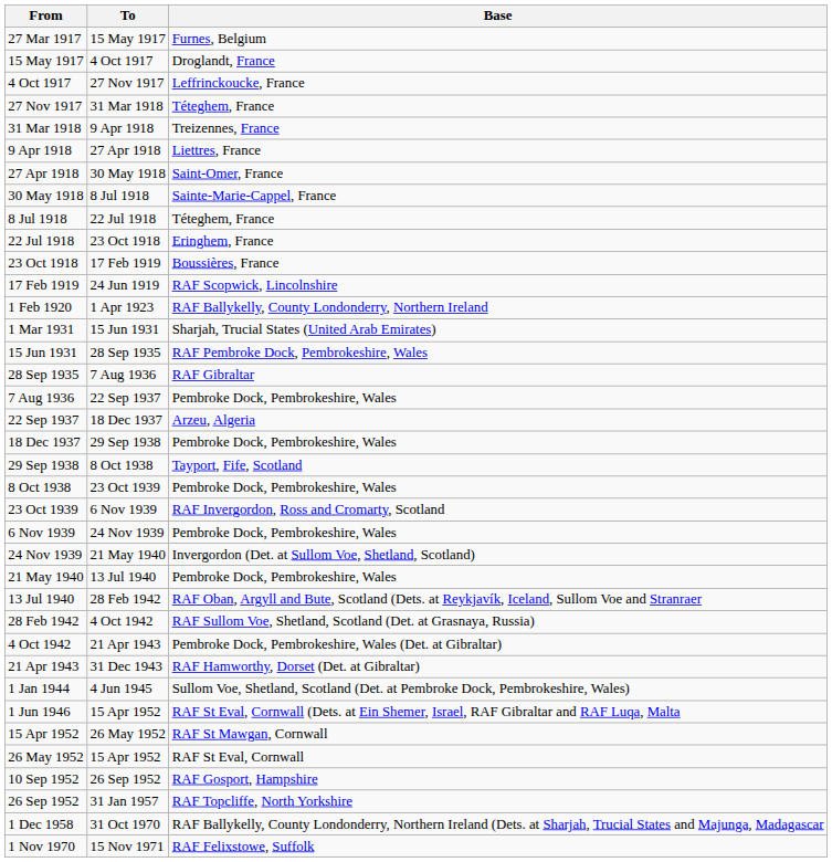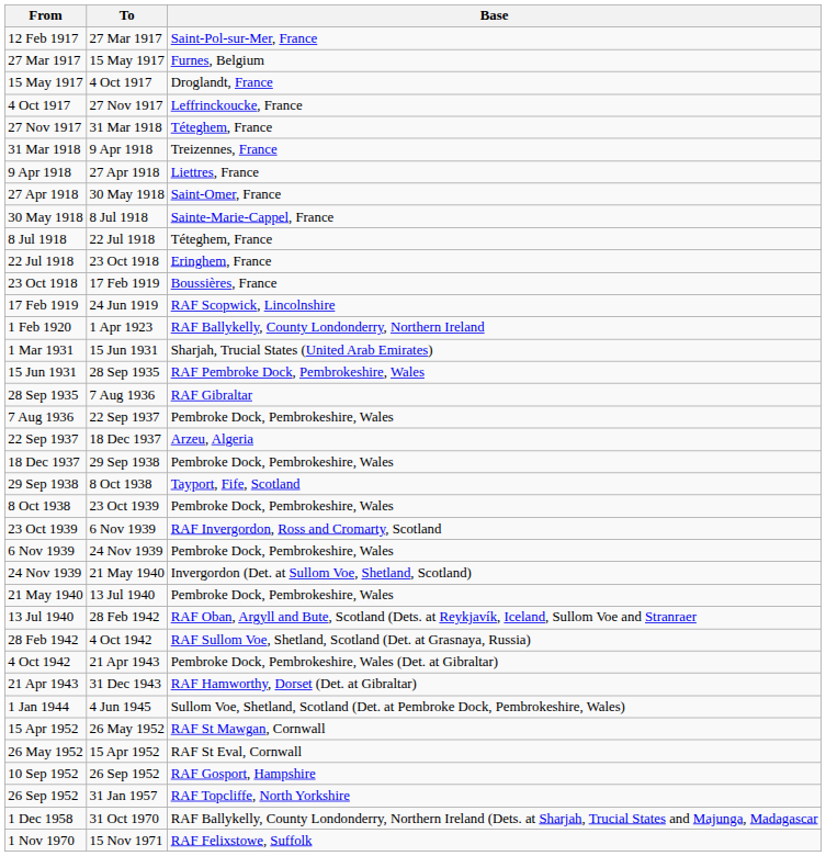+ row: 12 Feb 1917 | 27 Mar 1917 | Saint-Pol-sur-Mer, France
- row: 1 Jun 1946 | 15 Apr 1952 | RAF St Eval, Cornwall (Dets. at Ein Shemer, Israel, RAF Gibraltar and RAF Luqa, Malta
